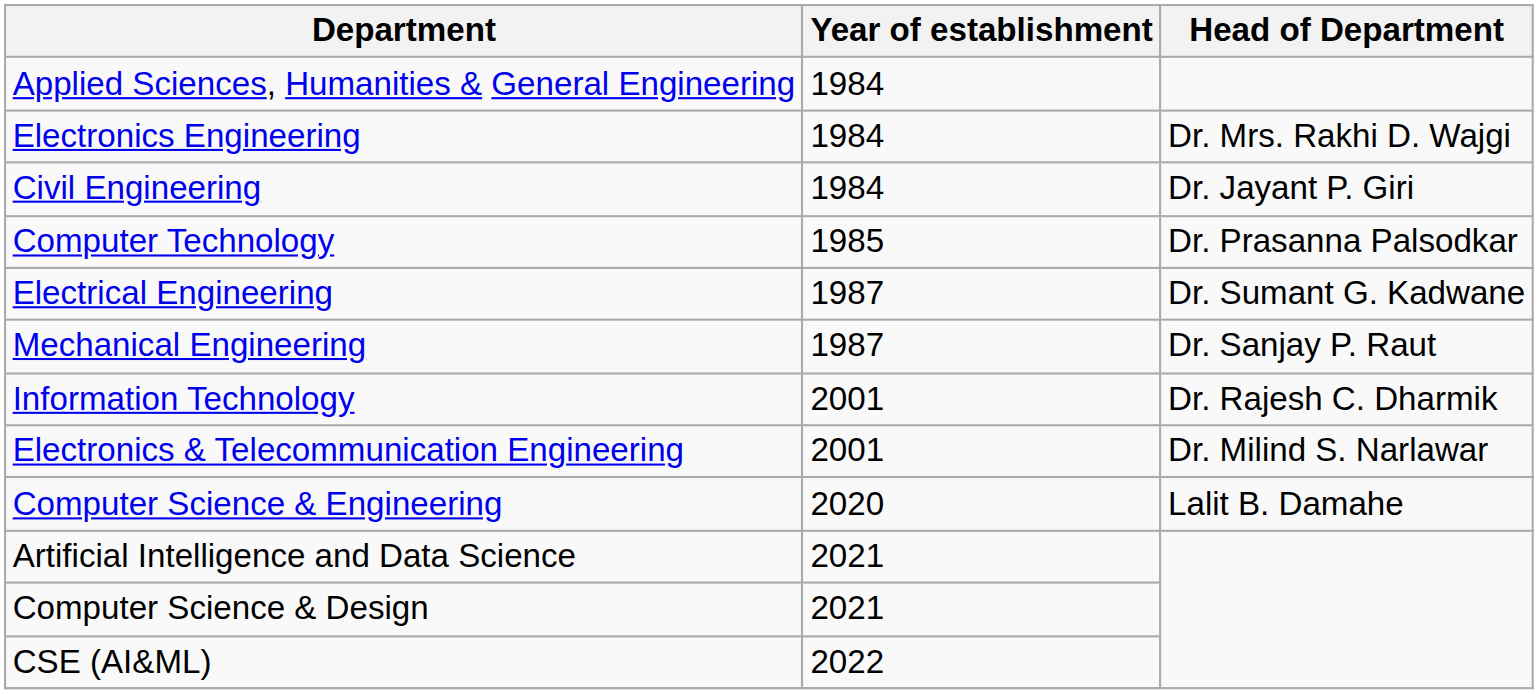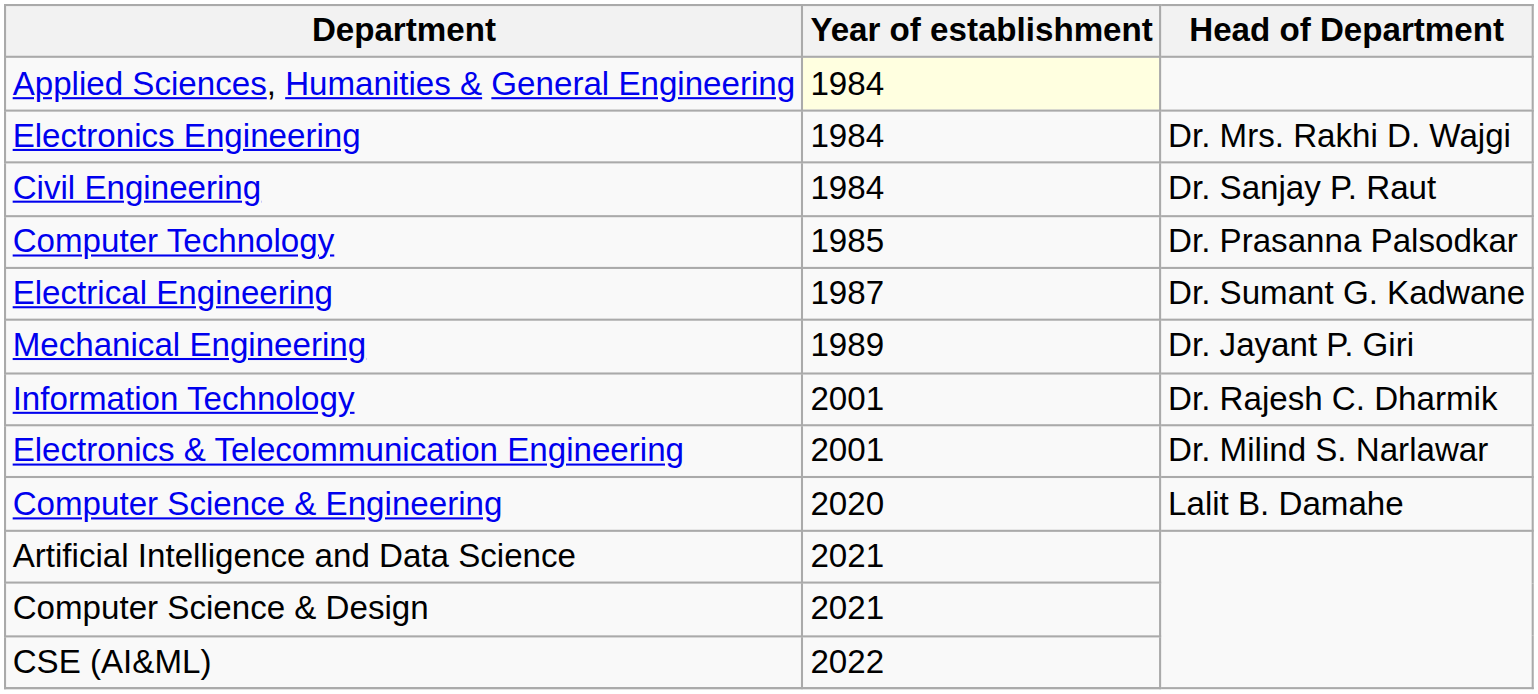Applied Sciences, Humanities & General Engineering | Year of establishment: no background -> lightyellow background
Civil Engineering | Head of Department: Dr. Jayant P. Giri -> Dr. Sanjay P. Raut
Mechanical Engineering | Year of establishment: 1987 -> 1989
Mechanical Engineering | Head of Department: Dr. Sanjay P. Raut -> Dr. Jayant P. Giri
